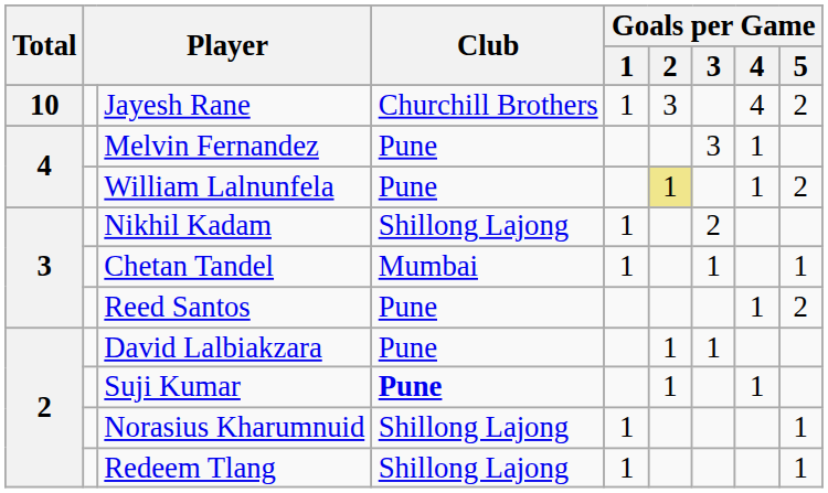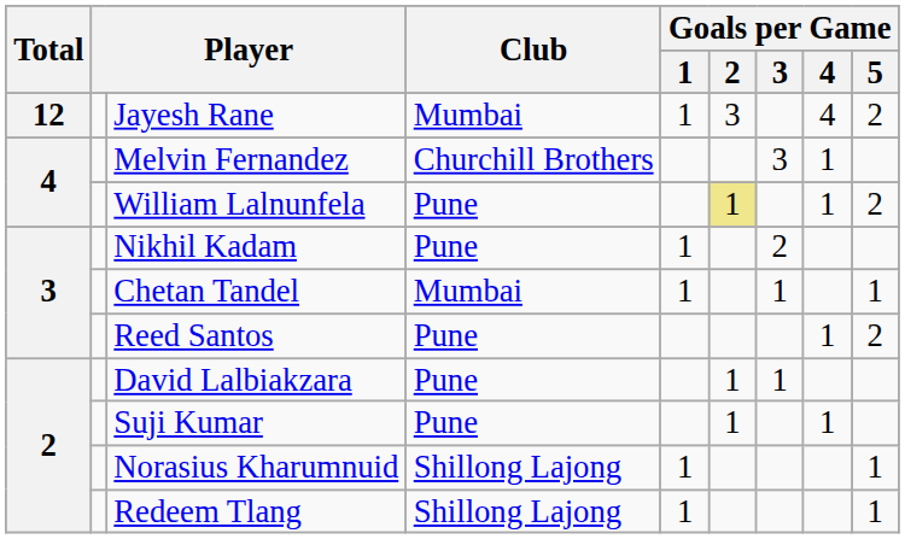Jayesh Rane | Total: 10 -> 12
Jayesh Rane | Club: Churchill Brothers -> Mumbai
Melvin Fernandez | Club: Pune -> Churchill Brothers
Nikhil Kadam | Club: Shillong Lajong -> Pune
Suji Kumar | Club: bold -> normal
